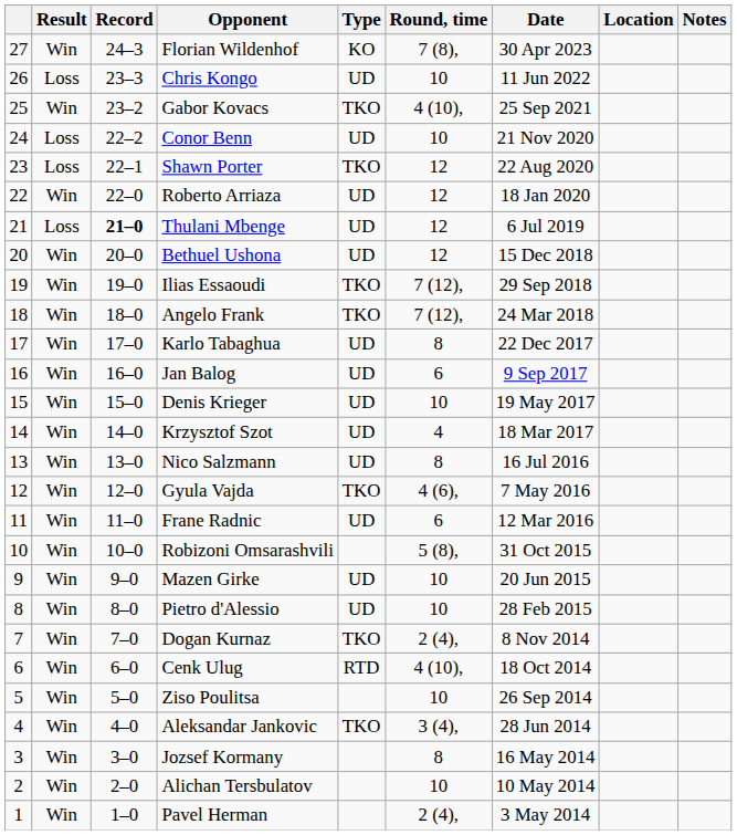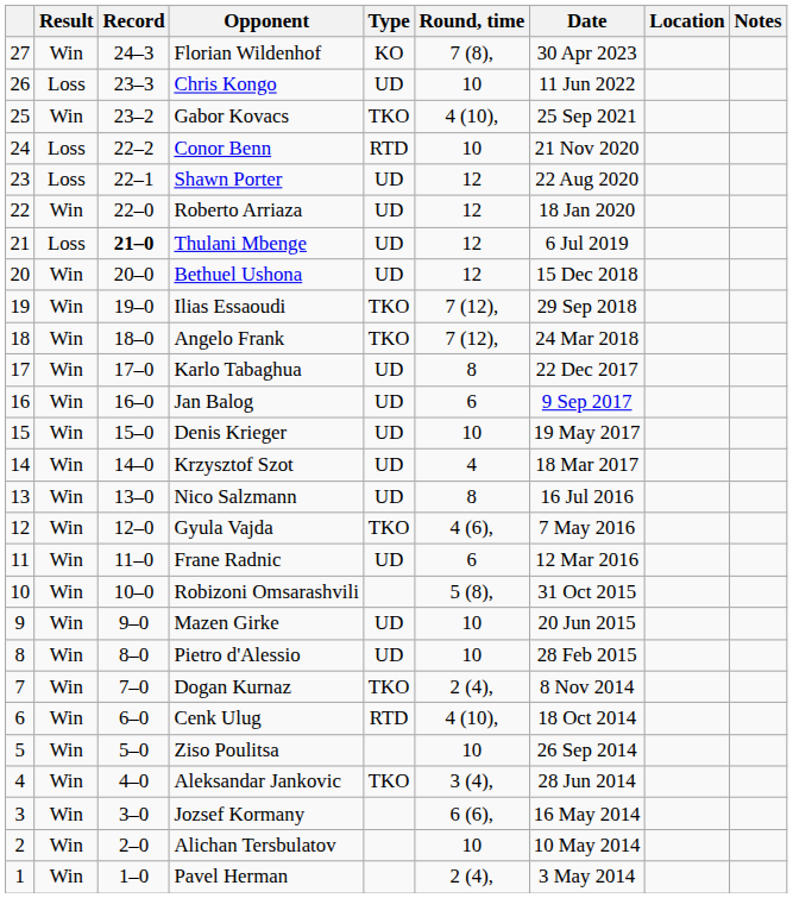Conor Benn | Type: UD -> RTD
Shawn Porter | Type: TKO -> UD
Jozsef Kormany | Round, time: 8 -> 6 (6),
